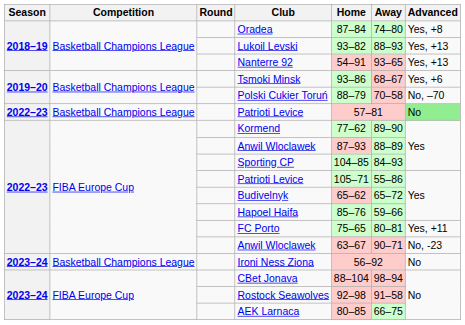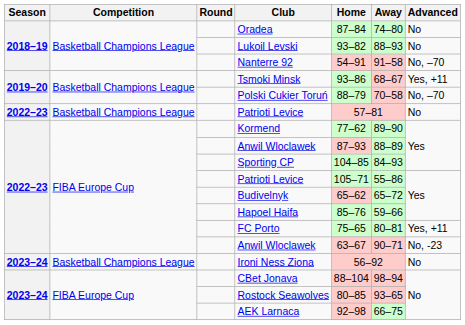Oradea | Advanced: Yes, +8 -> No
Lukoil Levski | Advanced: Yes, +13 -> No
Nanterre 92 | Away: 93–65 -> 91–58
Nanterre 92 | Advanced: Yes, +13 -> No, –70
Tsmoki Minsk | Advanced: Yes, +6 -> Yes, +11
Basketball Champions League / Patrioti Levice | Advanced: lightgreen background -> no background
Rostock Seawolves | Home: 92–98 -> 80–85
Rostock Seawolves | Away: 91–58 -> 93–65
AEK Larnaca | Home: 80–85 -> 92–98
